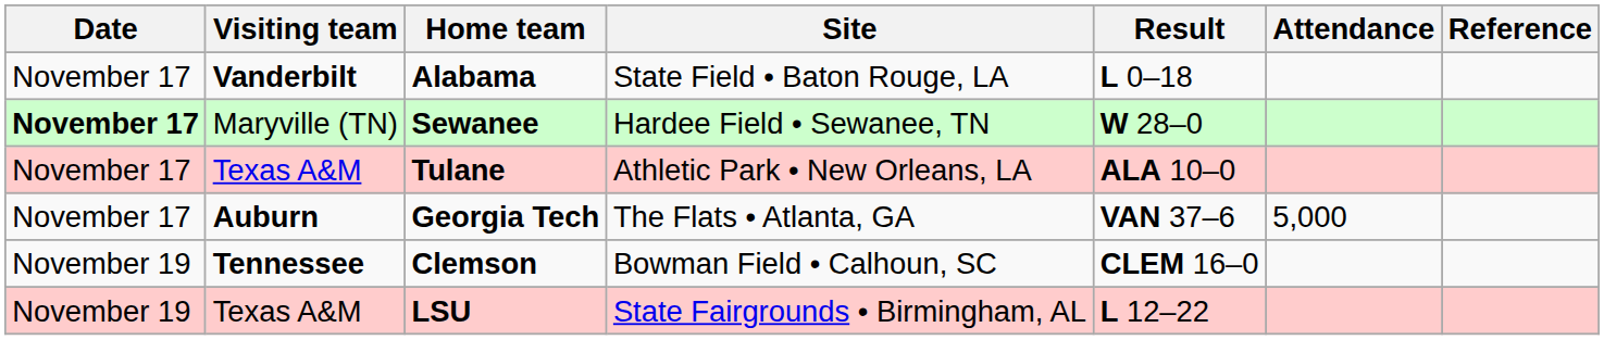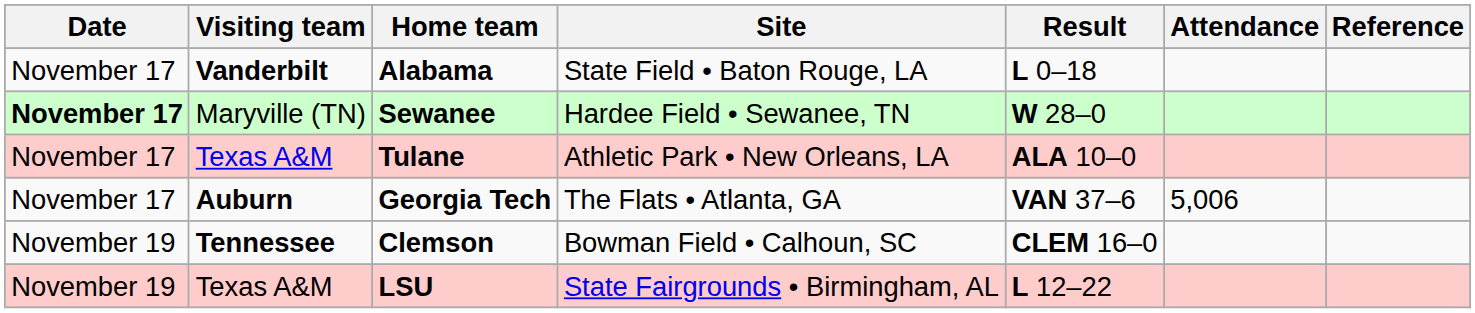Georgia Tech | Attendance: 5,000 -> 5,006
